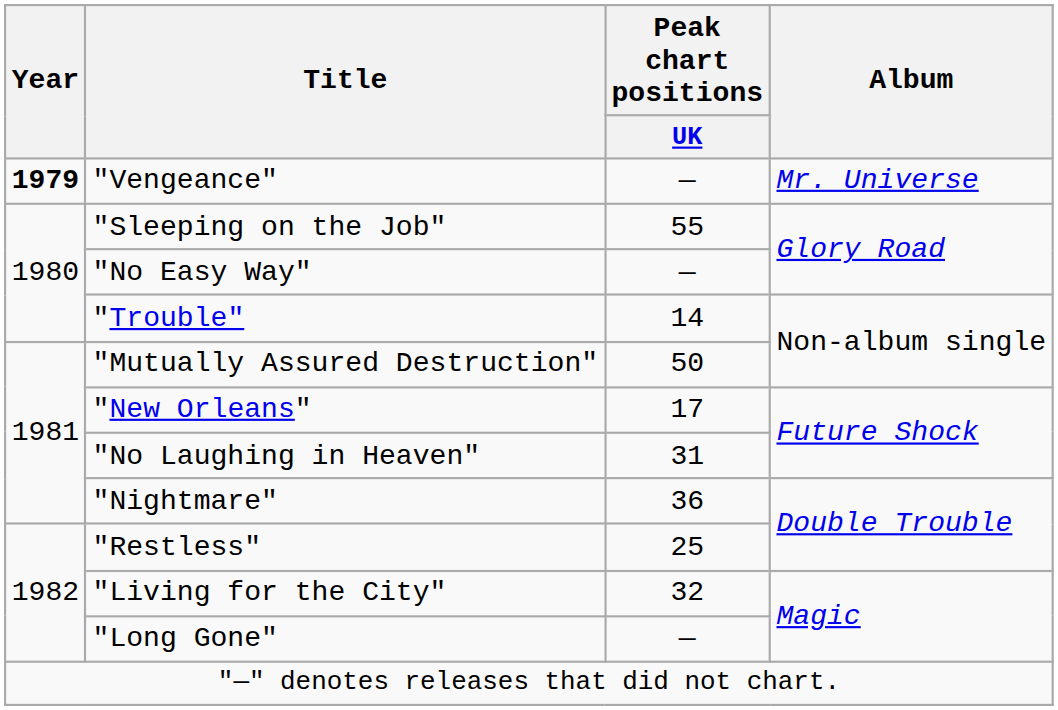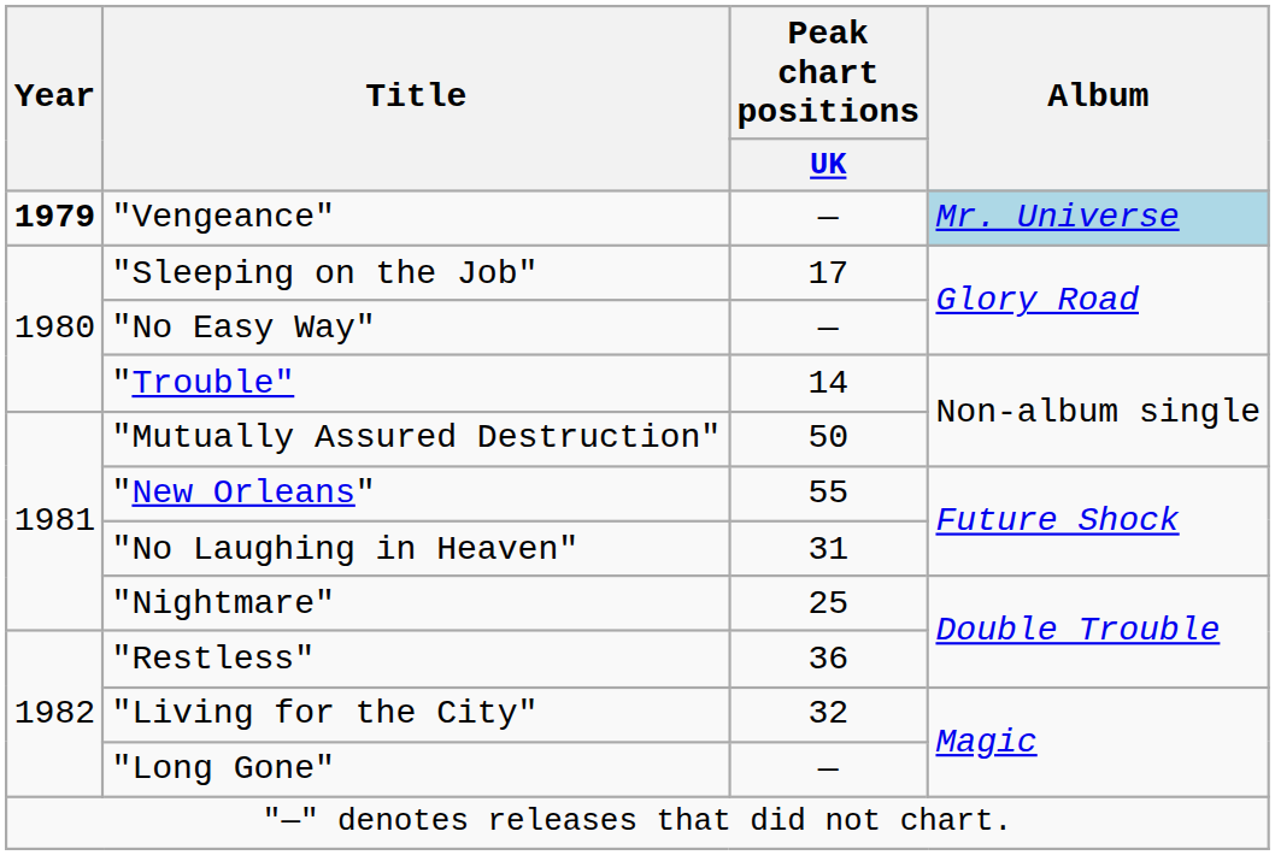"Vengeance" | Album: no background -> lightblue background
"Sleeping on the Job" | Peak chart positions / UK: 55 -> 17
"New Orleans" | Peak chart positions / UK: 17 -> 55
"Nightmare" | Peak chart positions / UK: 36 -> 25
"Restless" | Peak chart positions / UK: 25 -> 36
